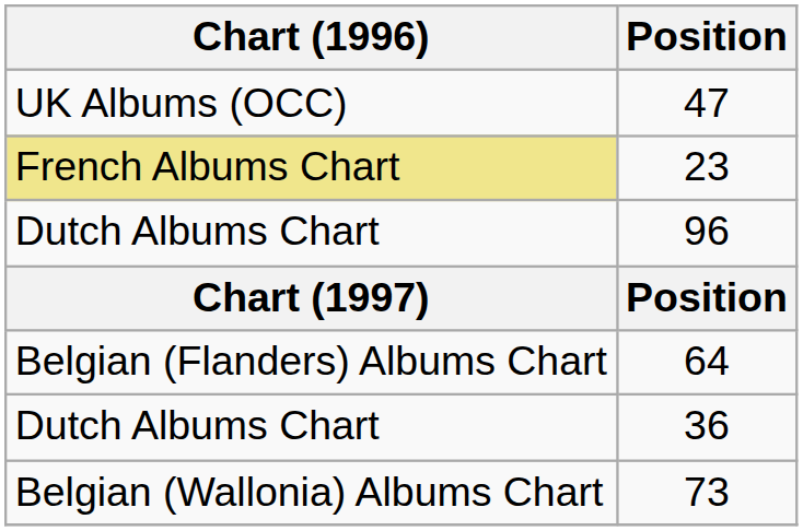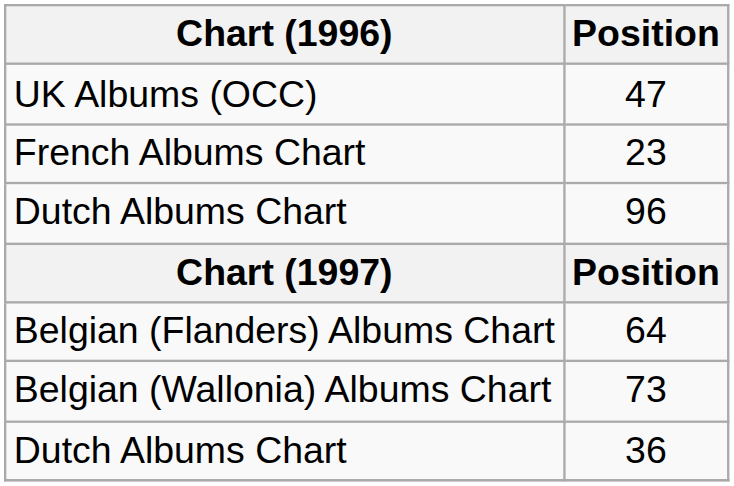23 | Chart (1996): khaki background -> no background
rows swapped: 73 <-> 36
